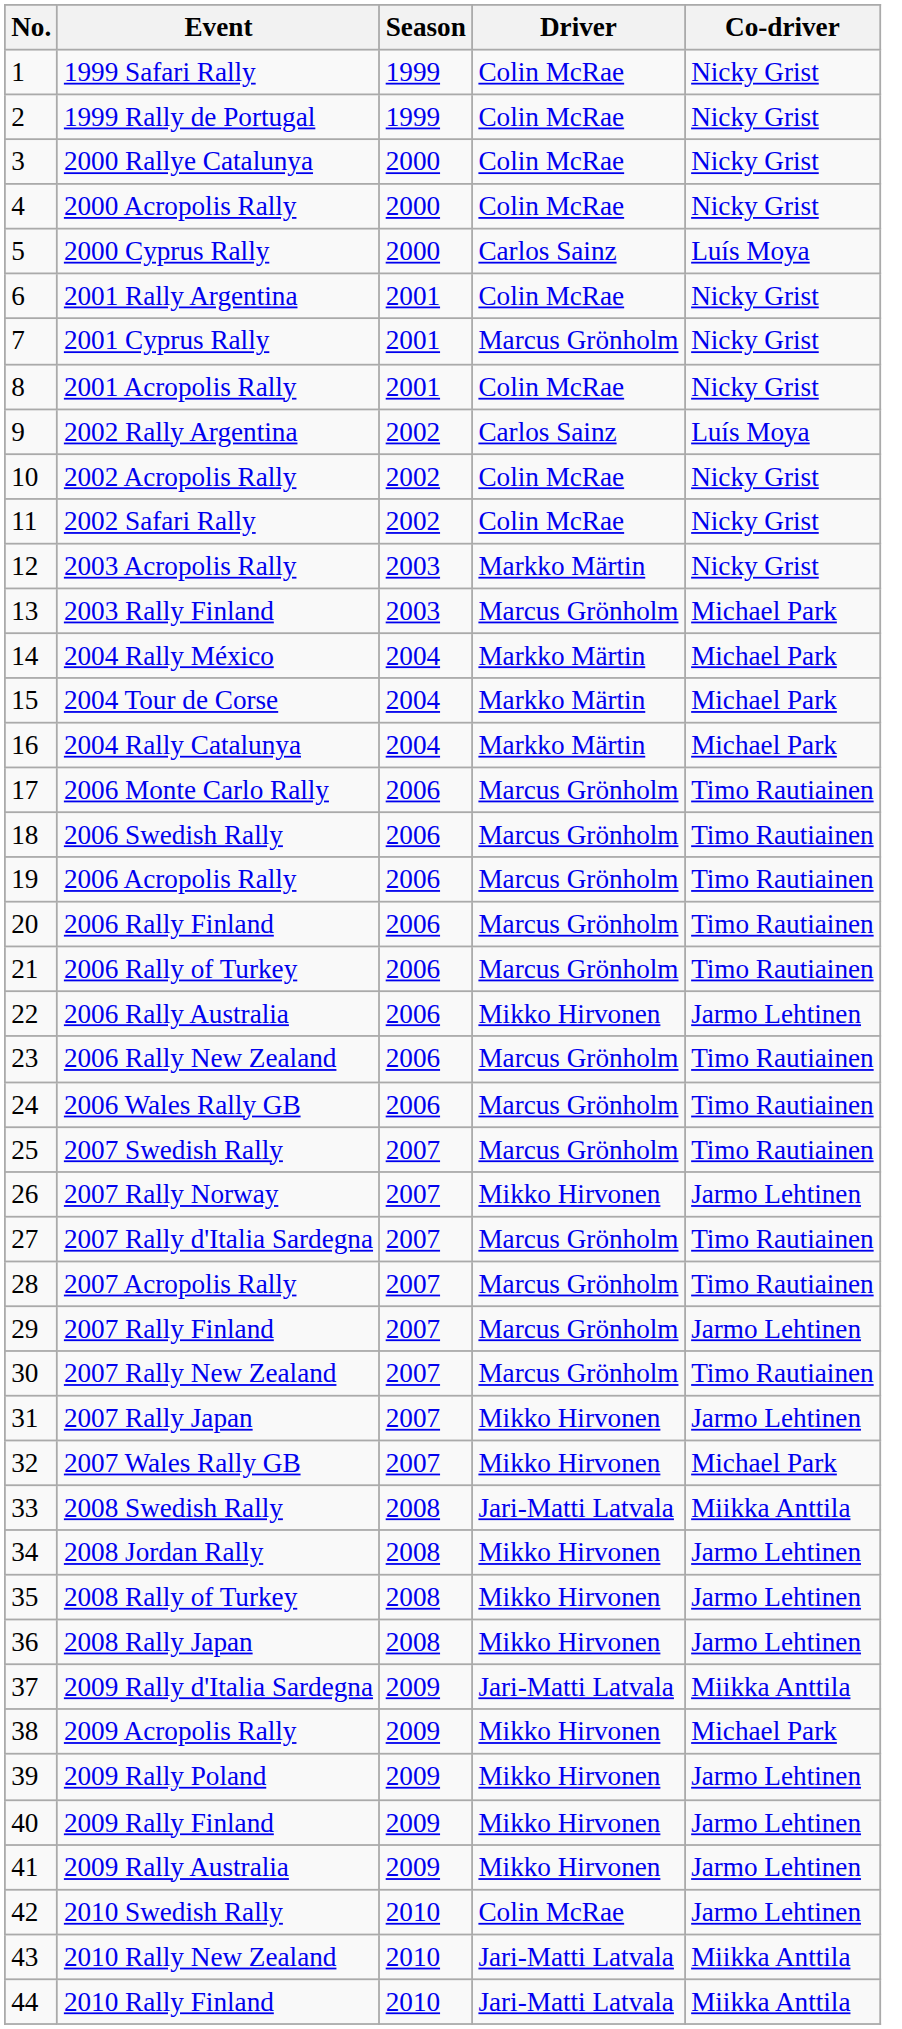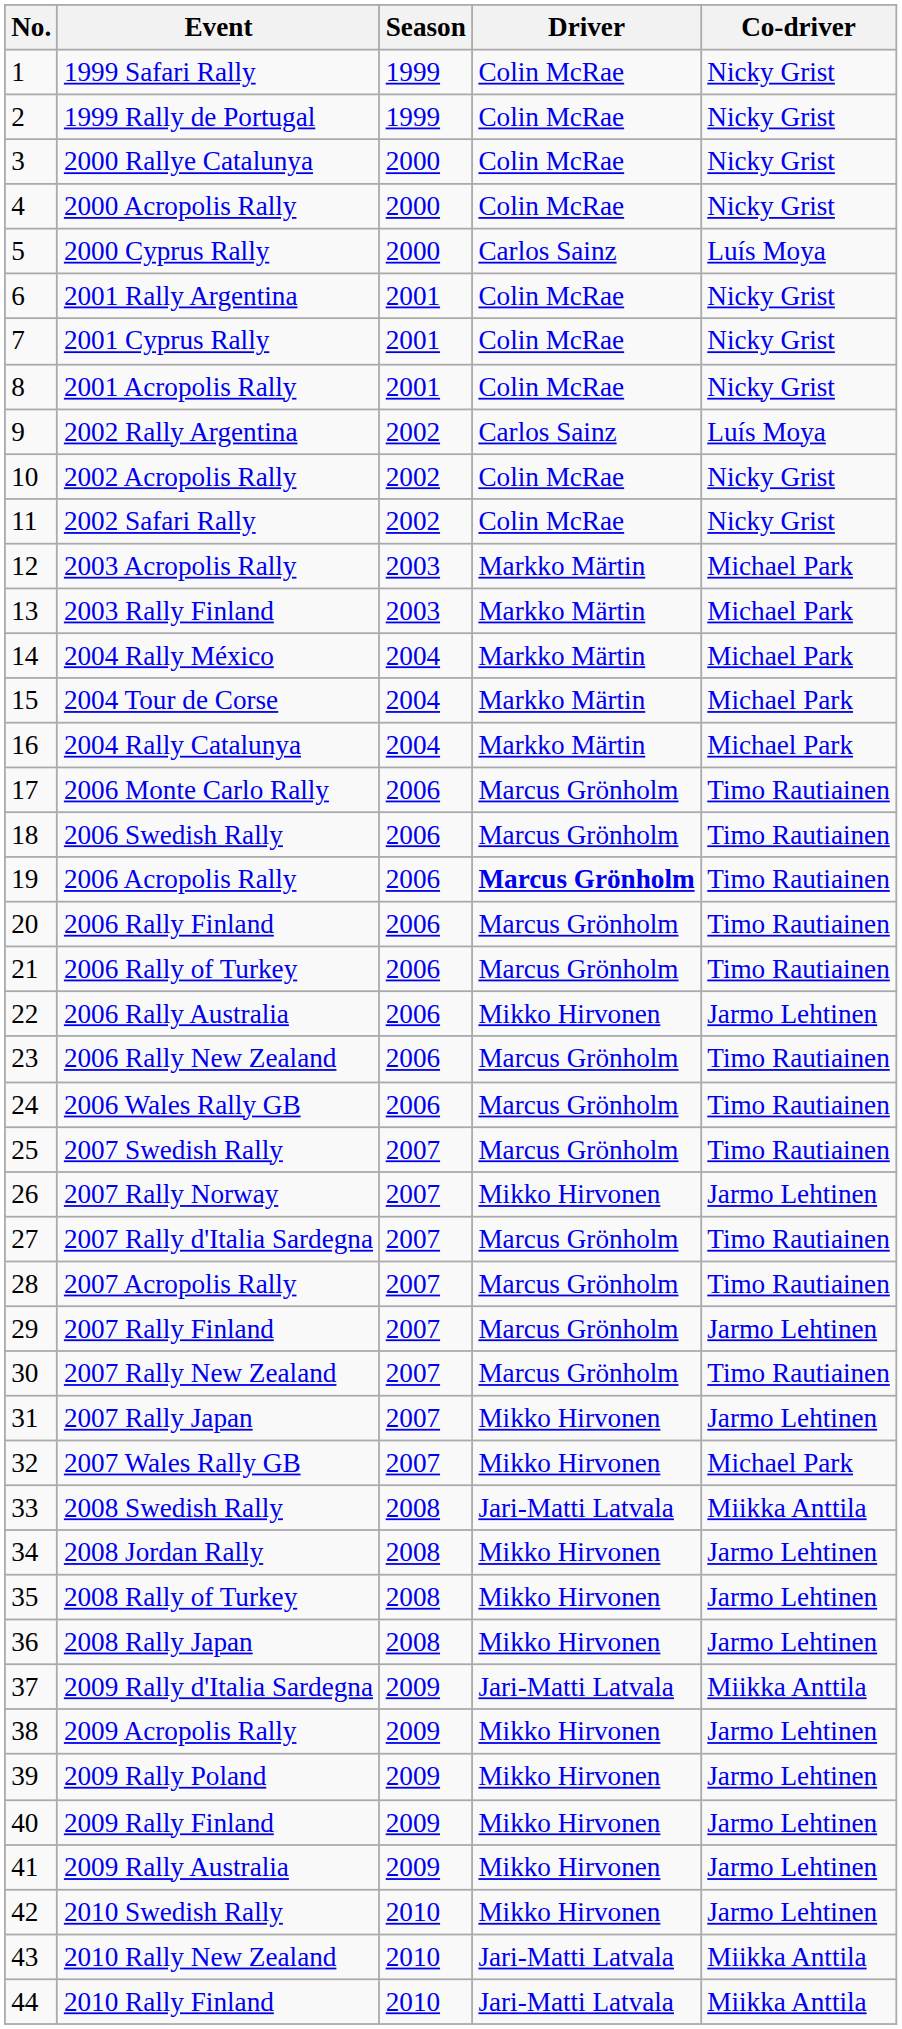2001 Cyprus Rally | Driver: Marcus Grönholm -> Colin McRae
2003 Acropolis Rally | Co-driver: Nicky Grist -> Michael Park
2003 Rally Finland | Driver: Marcus Grönholm -> Markko Märtin
2006 Acropolis Rally | Driver: normal -> bold
2009 Acropolis Rally | Co-driver: Michael Park -> Jarmo Lehtinen
2010 Swedish Rally | Driver: Colin McRae -> Mikko Hirvonen
